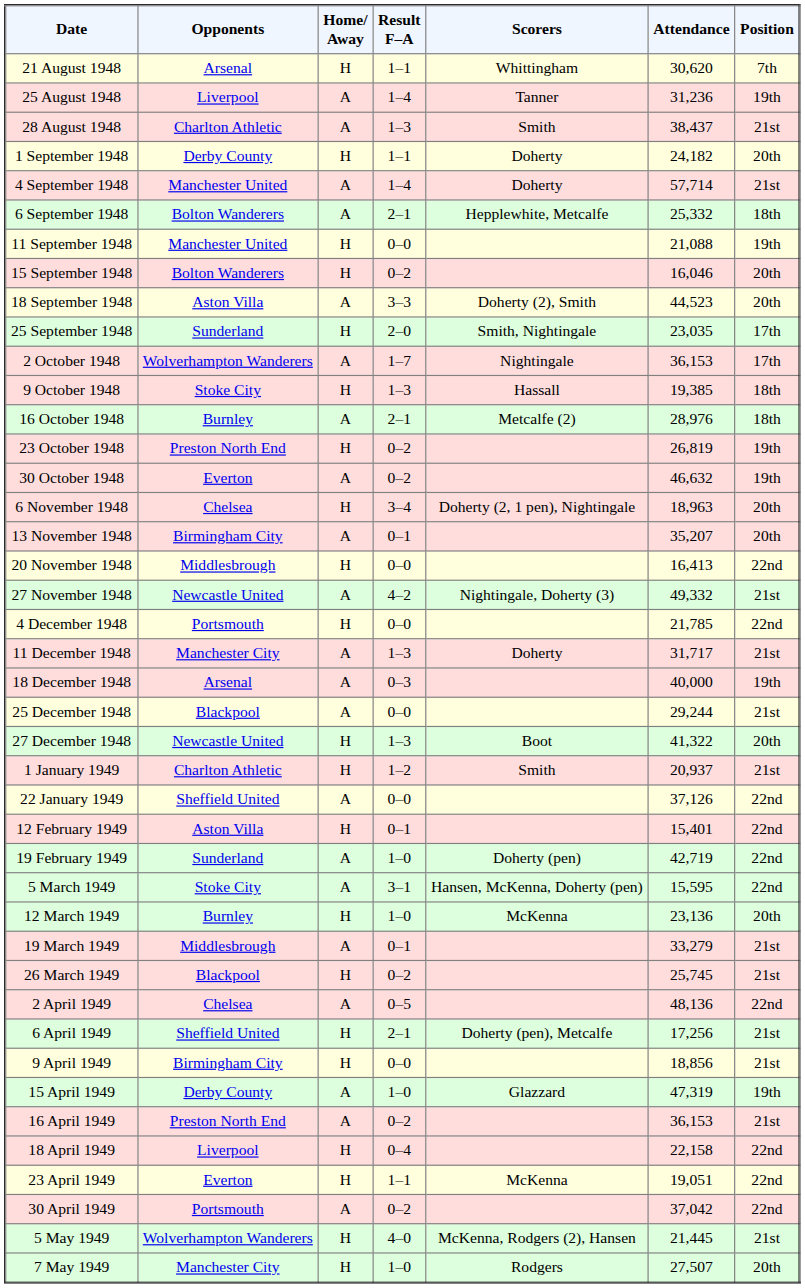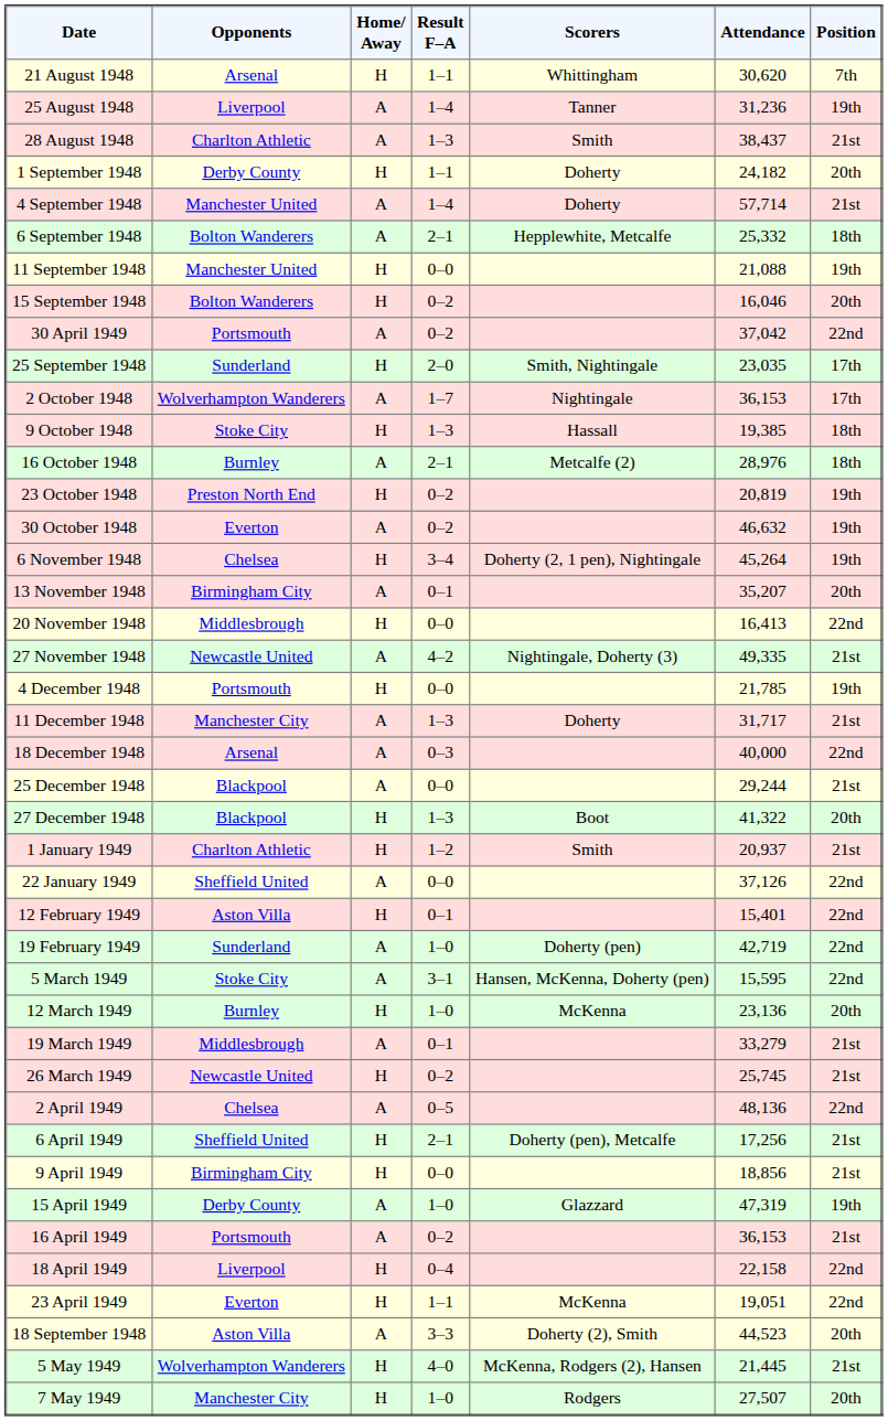rows swapped: 18 September 1948 <-> 30 April 1949
23 October 1948 | Attendance: 26,819 -> 20,819
6 November 1948 | Attendance: 18,963 -> 45,264
6 November 1948 | Position: 20th -> 19th
27 November 1948 | Attendance: 49,332 -> 49,335
4 December 1948 | Position: 22nd -> 19th
18 December 1948 | Position: 19th -> 22nd
27 December 1948 | Opponents: Newcastle United -> Blackpool
26 March 1949 | Opponents: Blackpool -> Newcastle United
16 April 1949 | Opponents: Preston North End -> Portsmouth
